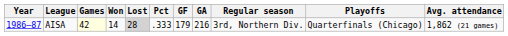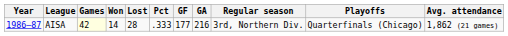AISA | Lost: lightgrey background -> no background
AISA | GF: 179 -> 177
